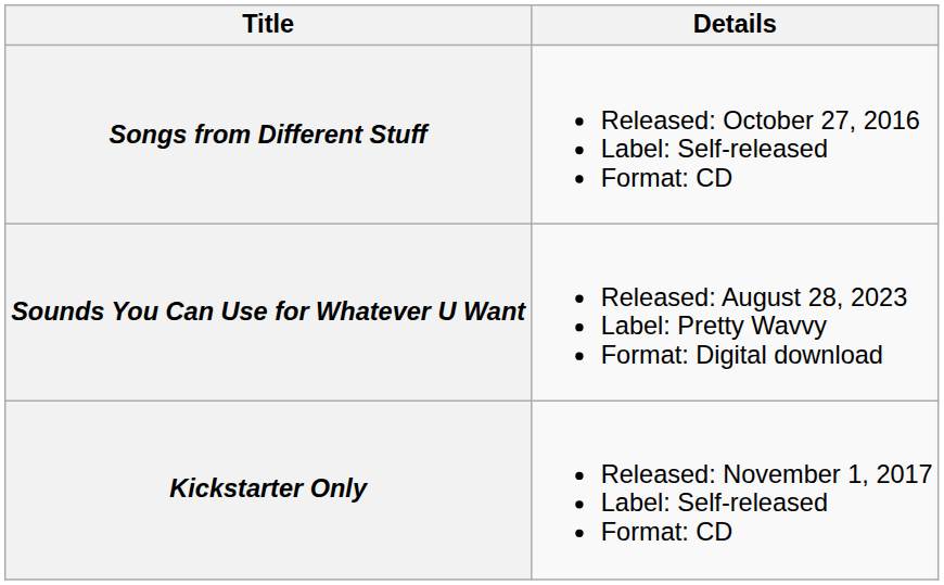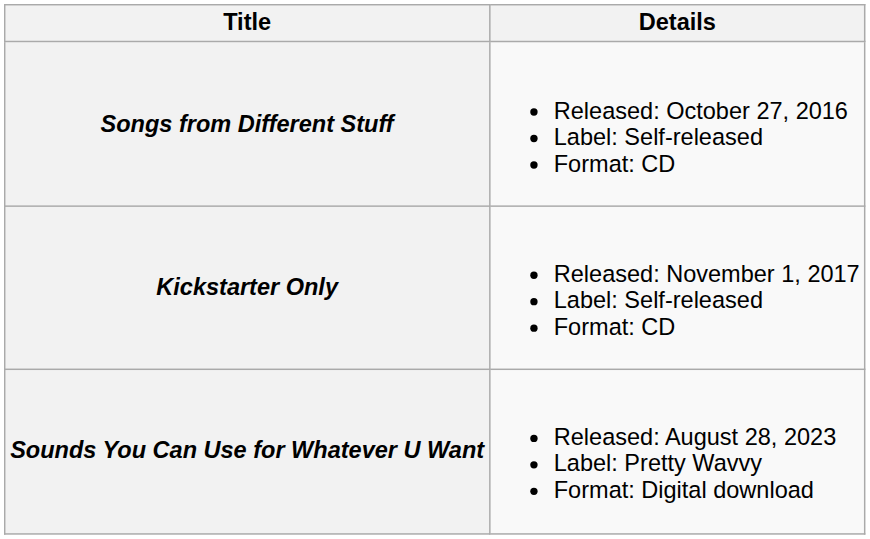rows swapped: Kickstarter Only <-> Sounds You Can Use for Whatever U Want
